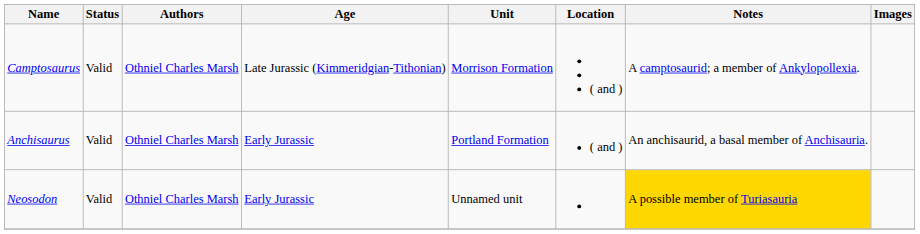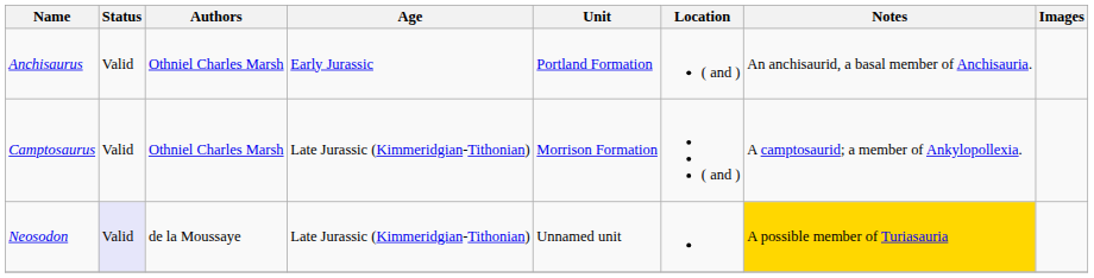rows swapped: Anchisaurus <-> Camptosaurus
Neosodon | Status: no background -> lavender background
Neosodon | Authors: Othniel Charles Marsh -> de la Moussaye
Neosodon | Age: Early Jurassic -> Late Jurassic (Kimmeridgian-Tithonian)
